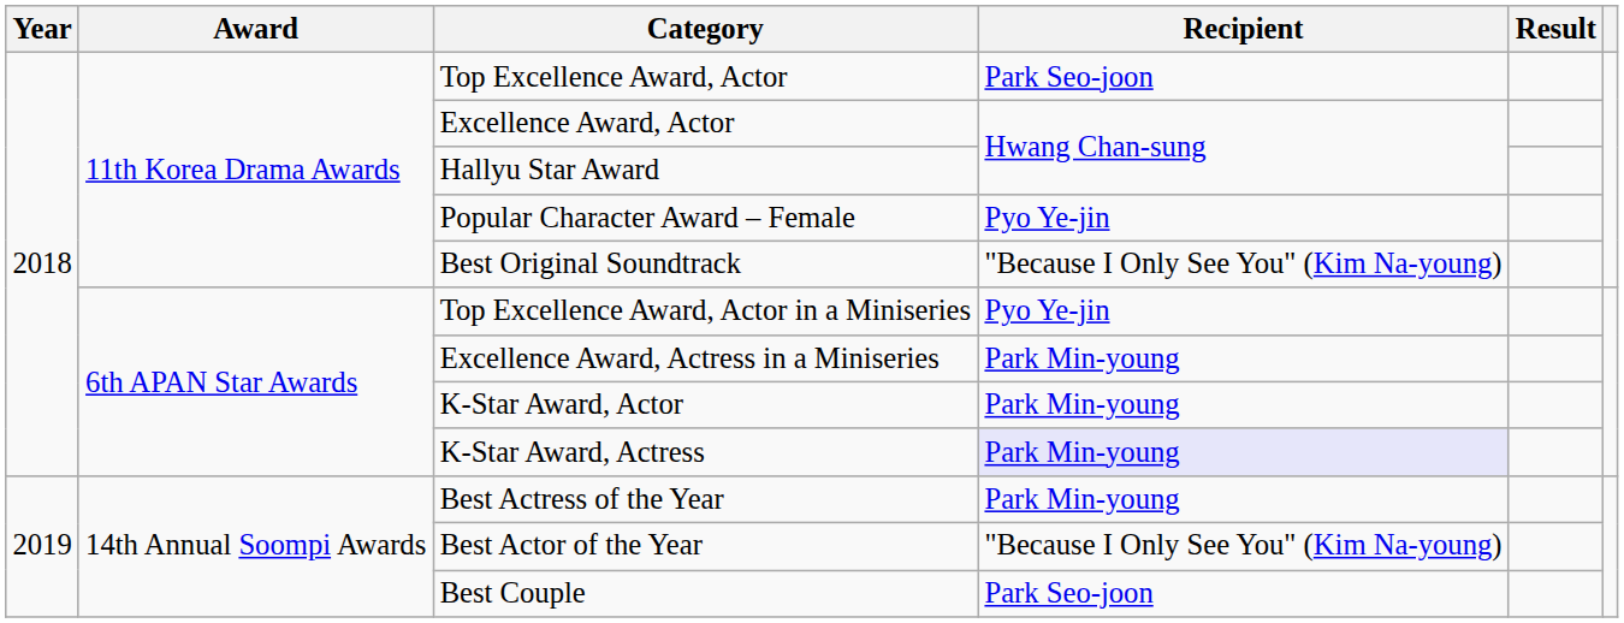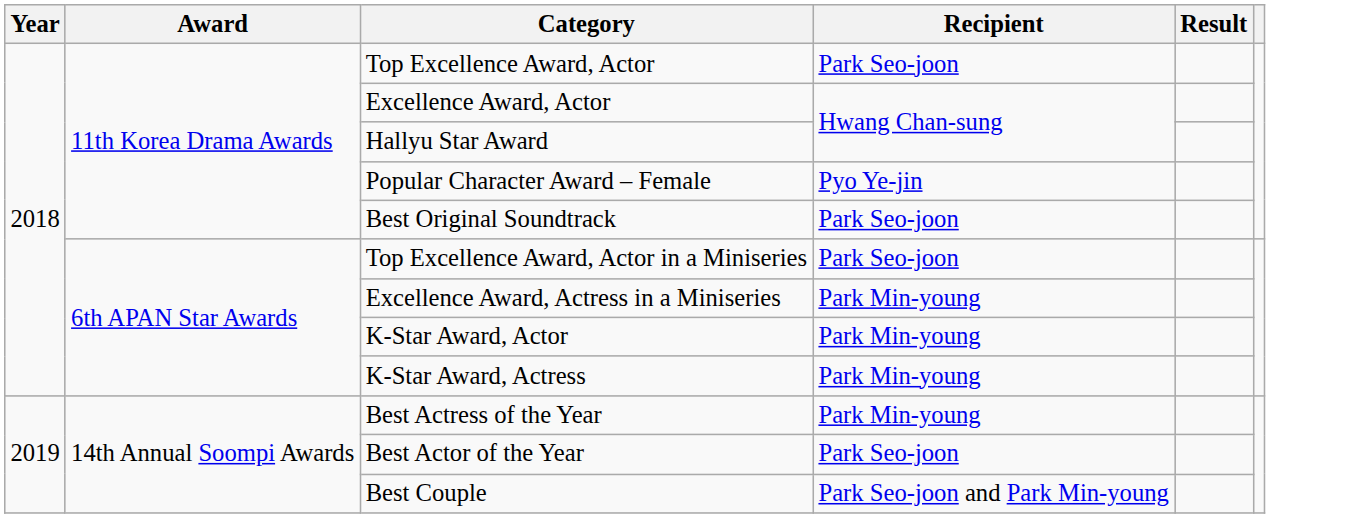Best Original Soundtrack | Recipient: "Because I Only See You" (Kim Na-young) -> Park Seo-joon
Top Excellence Award, Actor in a Miniseries | Recipient: Pyo Ye-jin -> Park Seo-joon
K-Star Award, Actress | Recipient: lavender background -> no background
Best Actor of the Year | Recipient: "Because I Only See You" (Kim Na-young) -> Park Seo-joon
Best Couple | Recipient: Park Seo-joon -> Park Seo-joon and Park Min-young
